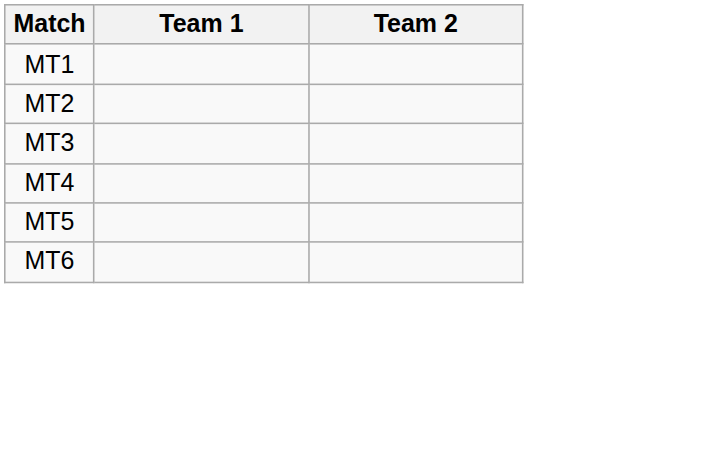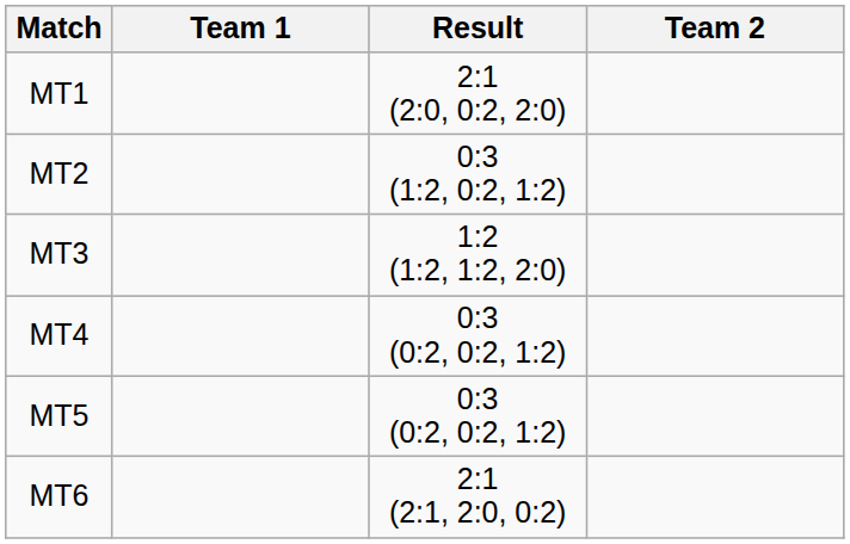+ column: Result | 2:1 (2:0, 0:2, 2:0) | 0:3 (1:2, 0:2, 1:2) | 1:2 (1:2, 1:2, 2:0) | 0:3 (0:2, 0:2, 1:2) | 0:3 (0:2, 0:2, 1:2) | 2:1 (2:1, 2:0, 0:2)
